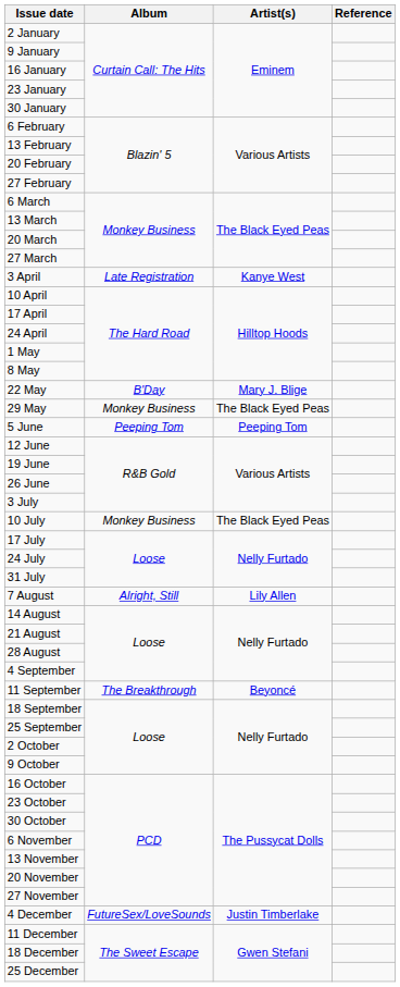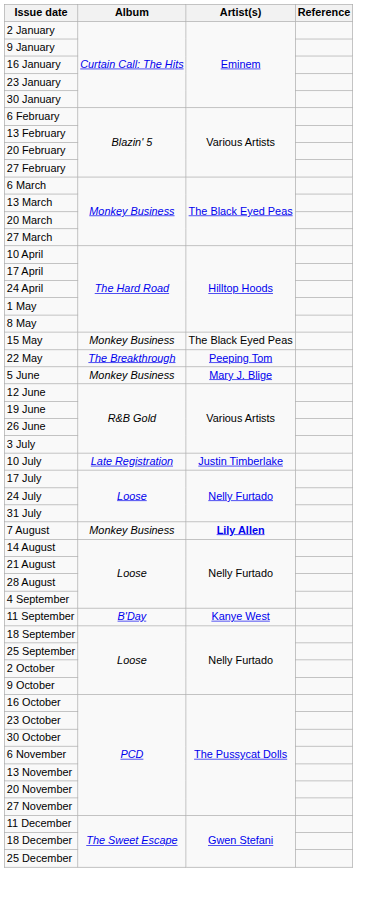- row: 3 April | Late Registration | Kanye West
+ row: 15 May | Monkey Business | The Black Eyed Peas
22 May | Album: B'Day -> The Breakthrough
22 May | Artist(s): Mary J. Blige -> Peeping Tom
- row: 29 May | Monkey Business | The Black Eyed Peas
5 June | Album: Peeping Tom -> Monkey Business
5 June | Artist(s): Peeping Tom -> Mary J. Blige
10 July | Album: Monkey Business -> Late Registration
10 July | Artist(s): The Black Eyed Peas -> Justin Timberlake
7 August | Album: Alright, Still -> Monkey Business
7 August | Artist(s): normal -> bold
11 September | Album: The Breakthrough -> B'Day
11 September | Artist(s): Beyoncé -> Kanye West
- row: 4 December | FutureSex/LoveSounds | Justin Timberlake
